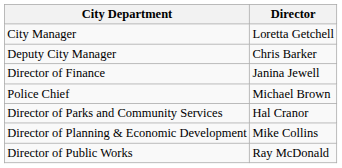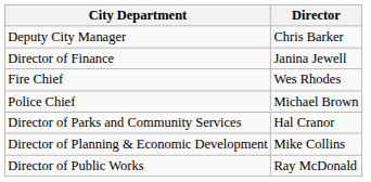- row: City Manager | Loretta Getchell
+ row: Fire Chief | Wes Rhodes
